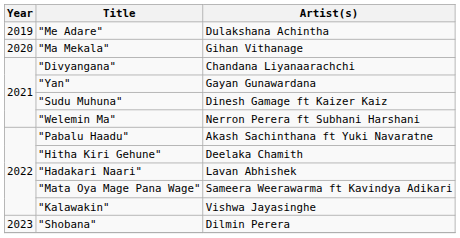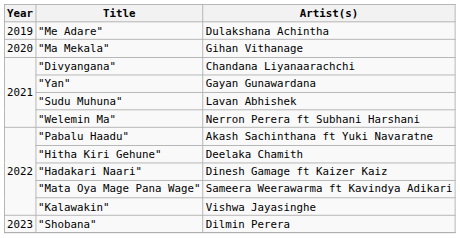"Sudu Muhuna" | Artist(s): Dinesh Gamage ft Kaizer Kaiz -> Lavan Abhishek
"Hadakari Naari" | Artist(s): Lavan Abhishek -> Dinesh Gamage ft Kaizer Kaiz
